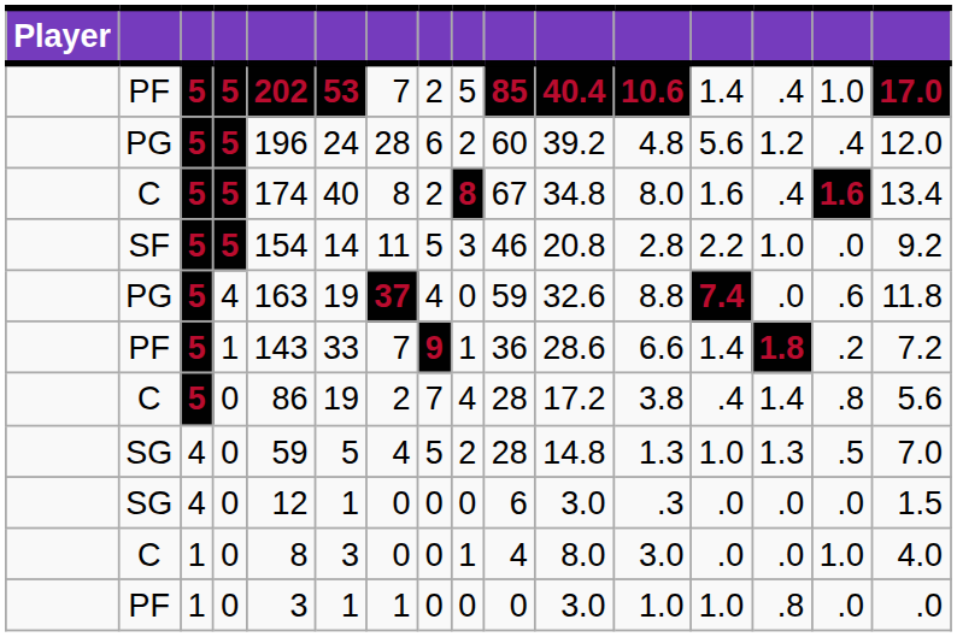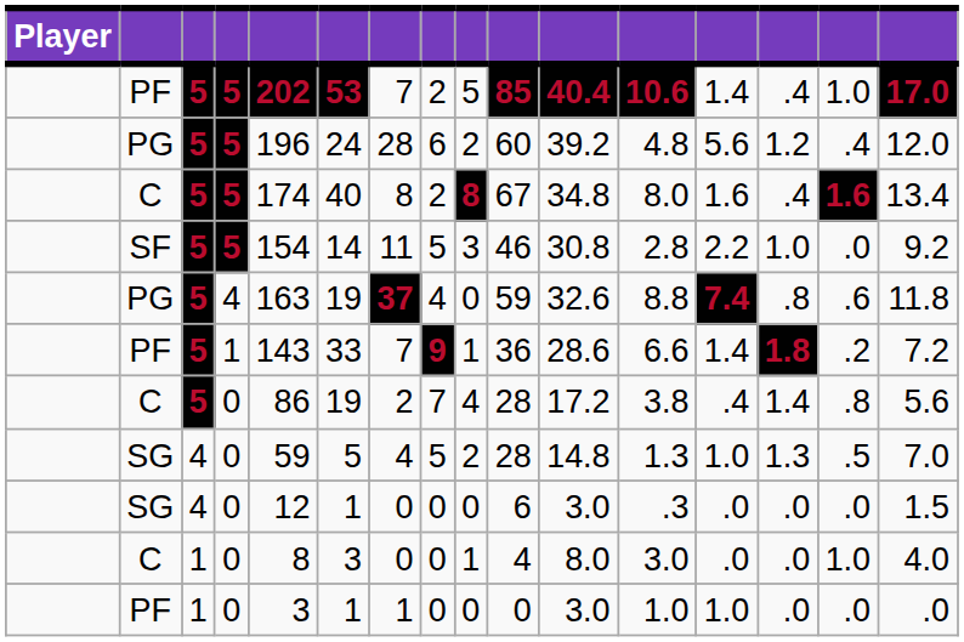SF | column 11: 20.8 -> 30.8
PG / 4 | column 14: .0 -> .8
PF / 0 | column 14: .8 -> .0
